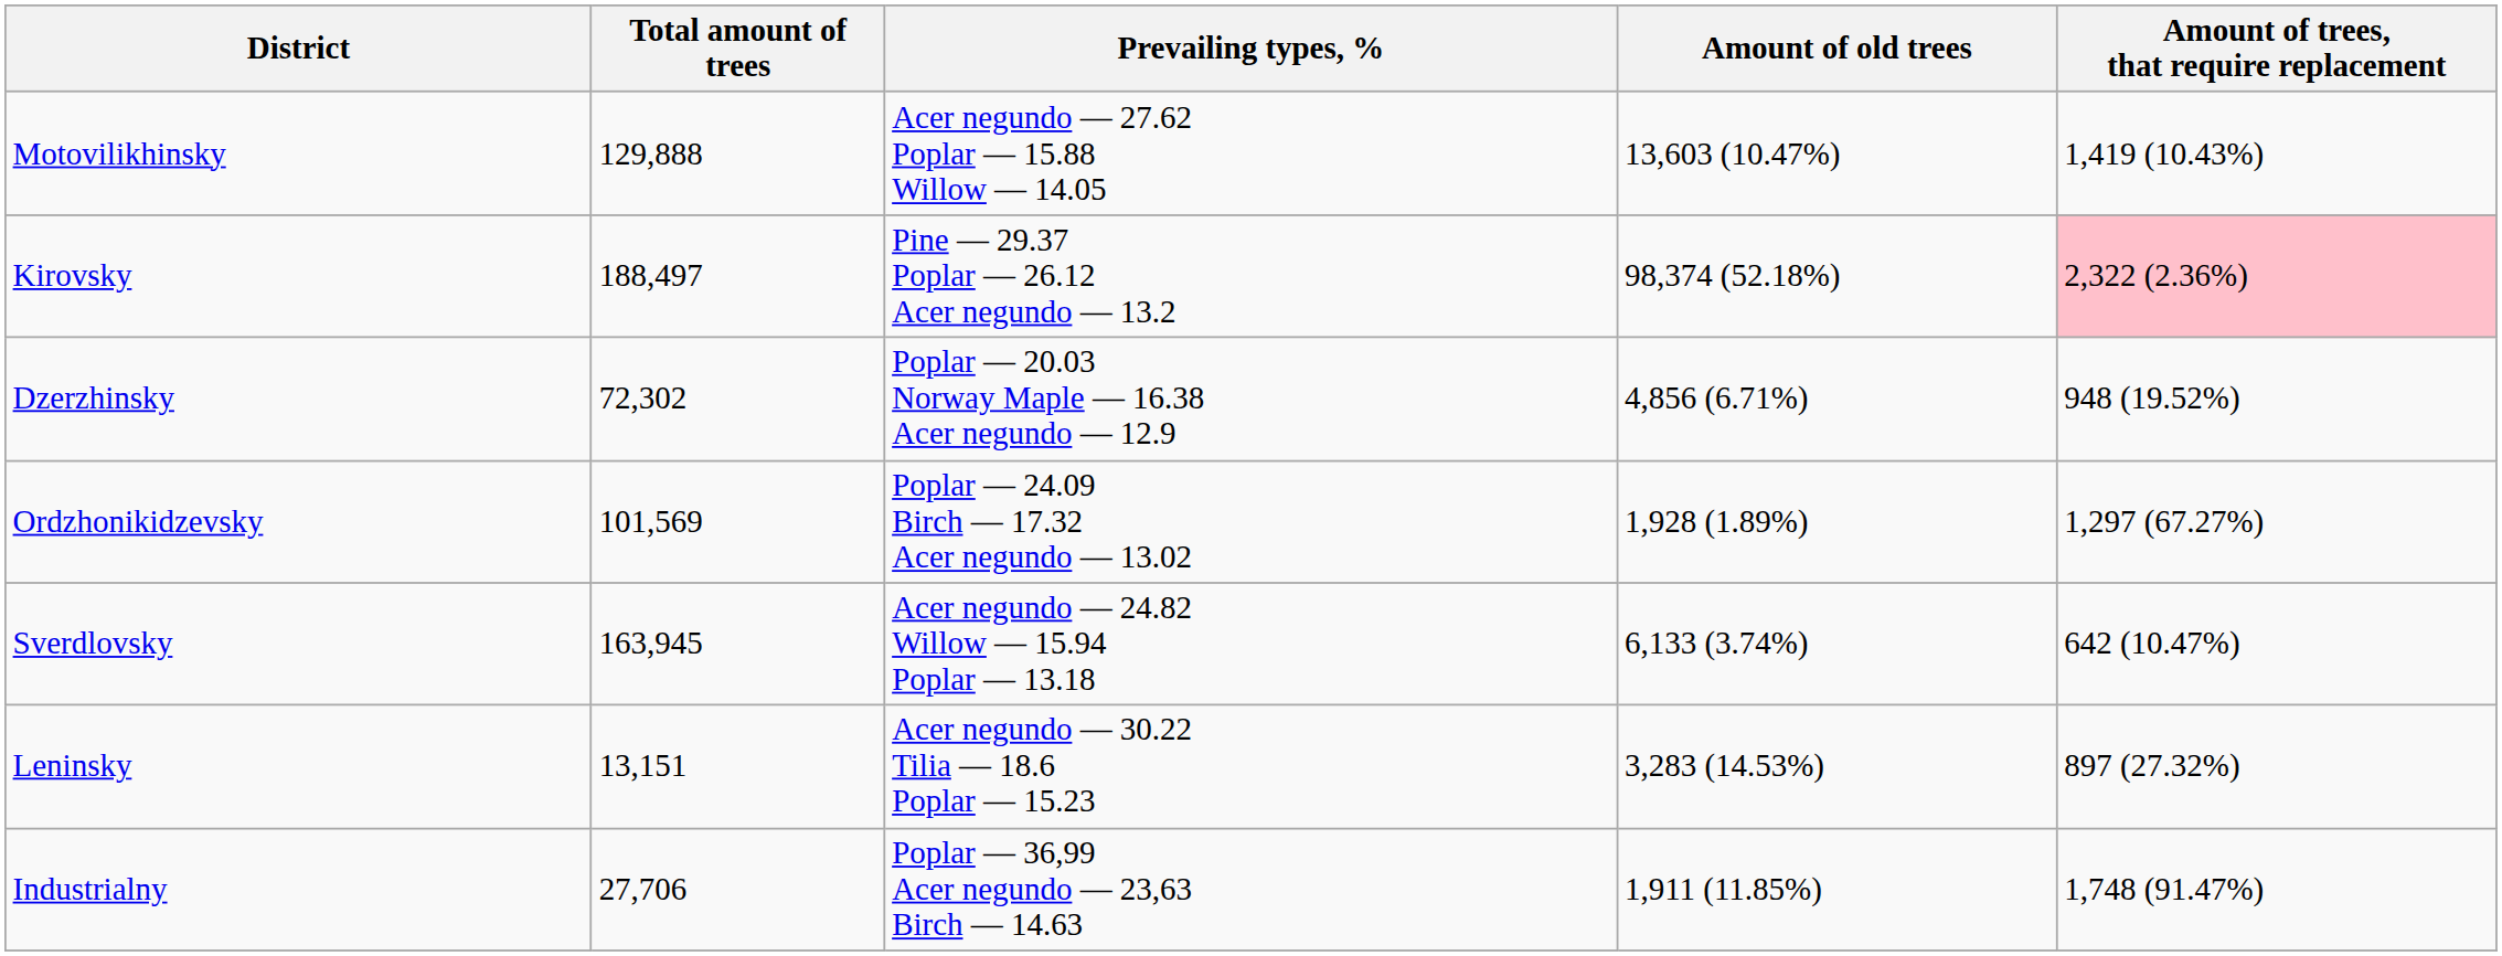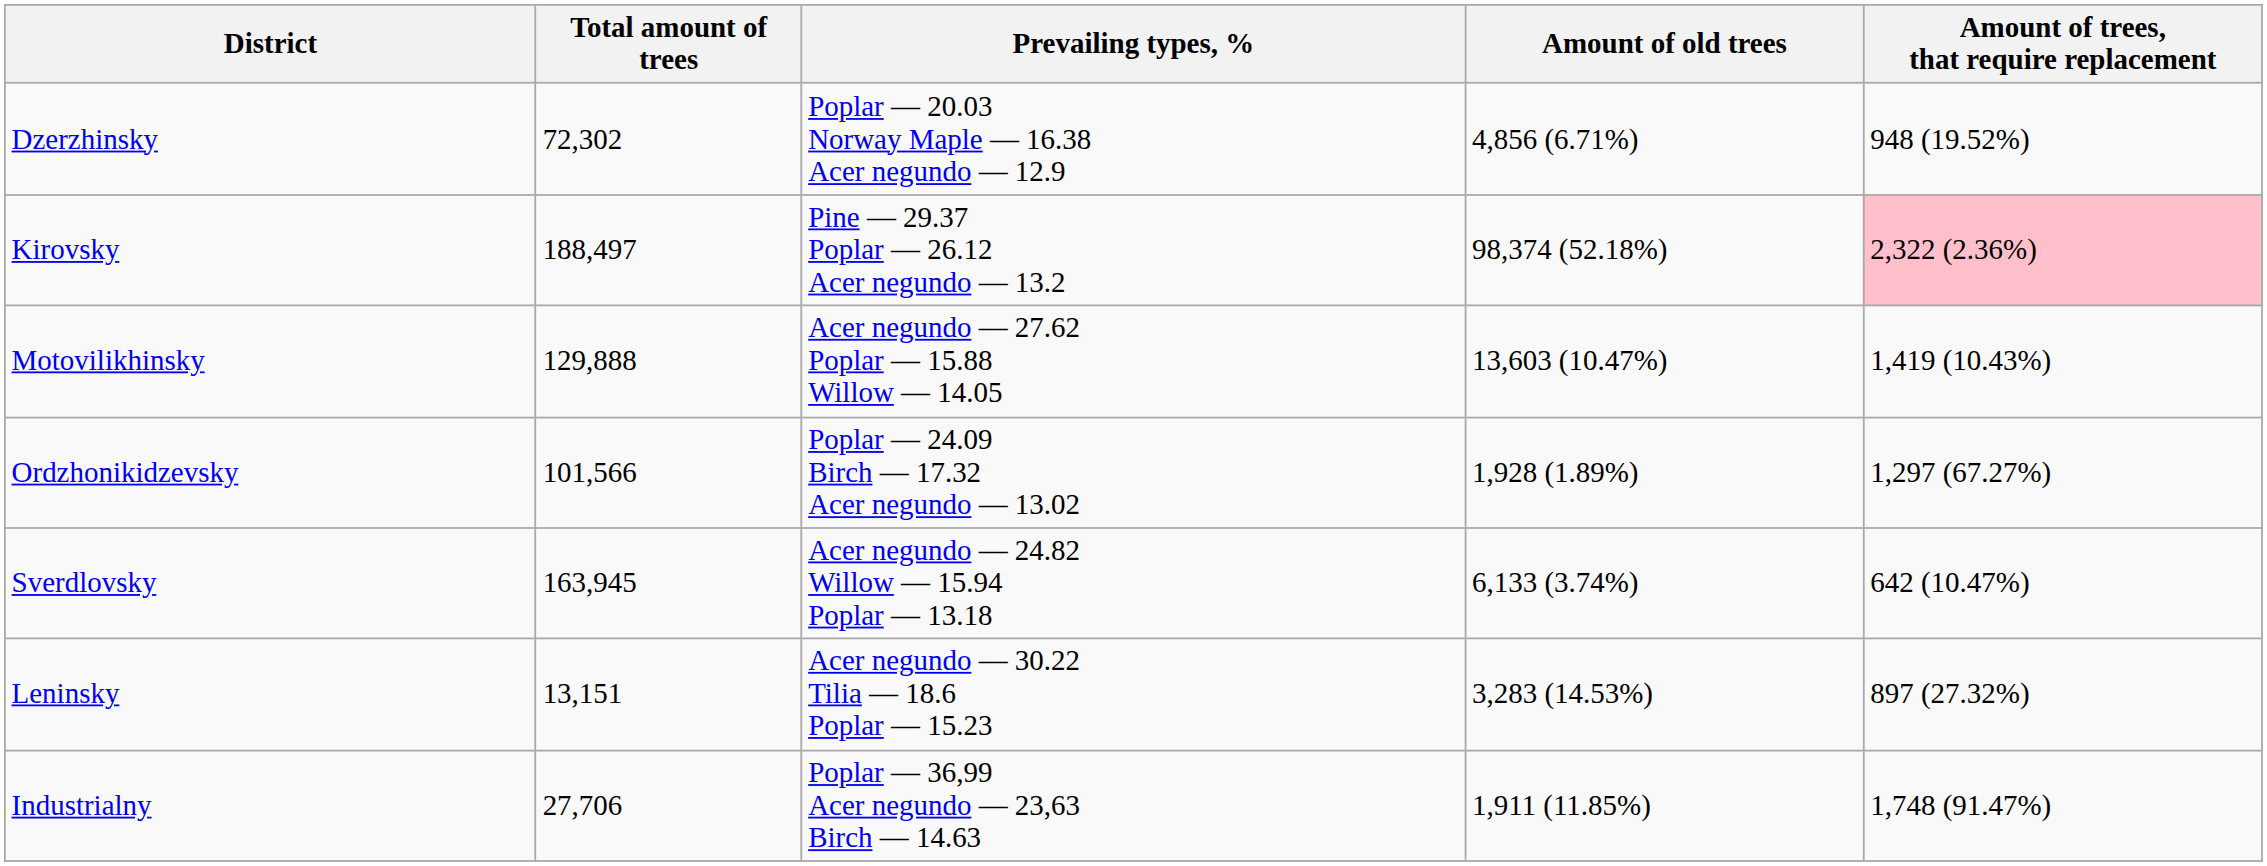rows swapped: Dzerzhinsky <-> Motovilikhinsky
Ordzhonikidzevsky | Total amount of trees: 101,569 -> 101,566
